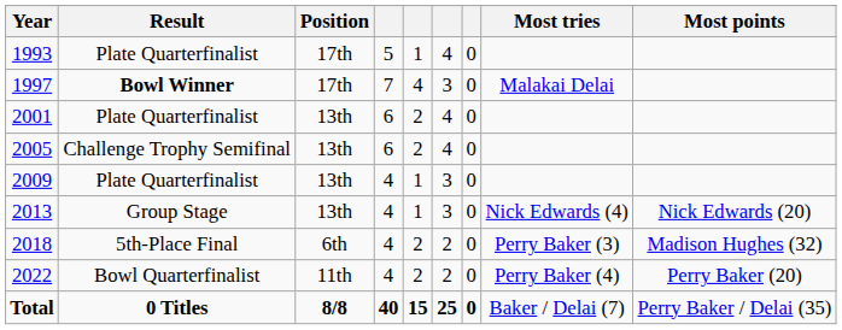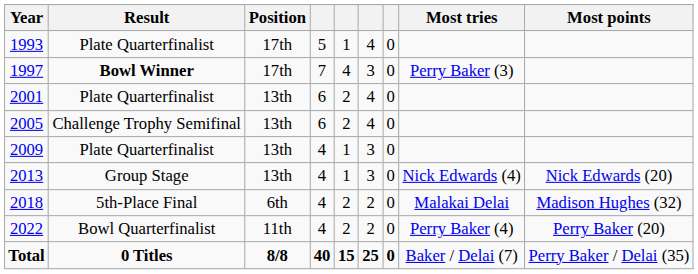1997 | Most tries: Malakai Delai -> Perry Baker (3)
2018 | Most tries: Perry Baker (3) -> Malakai Delai
